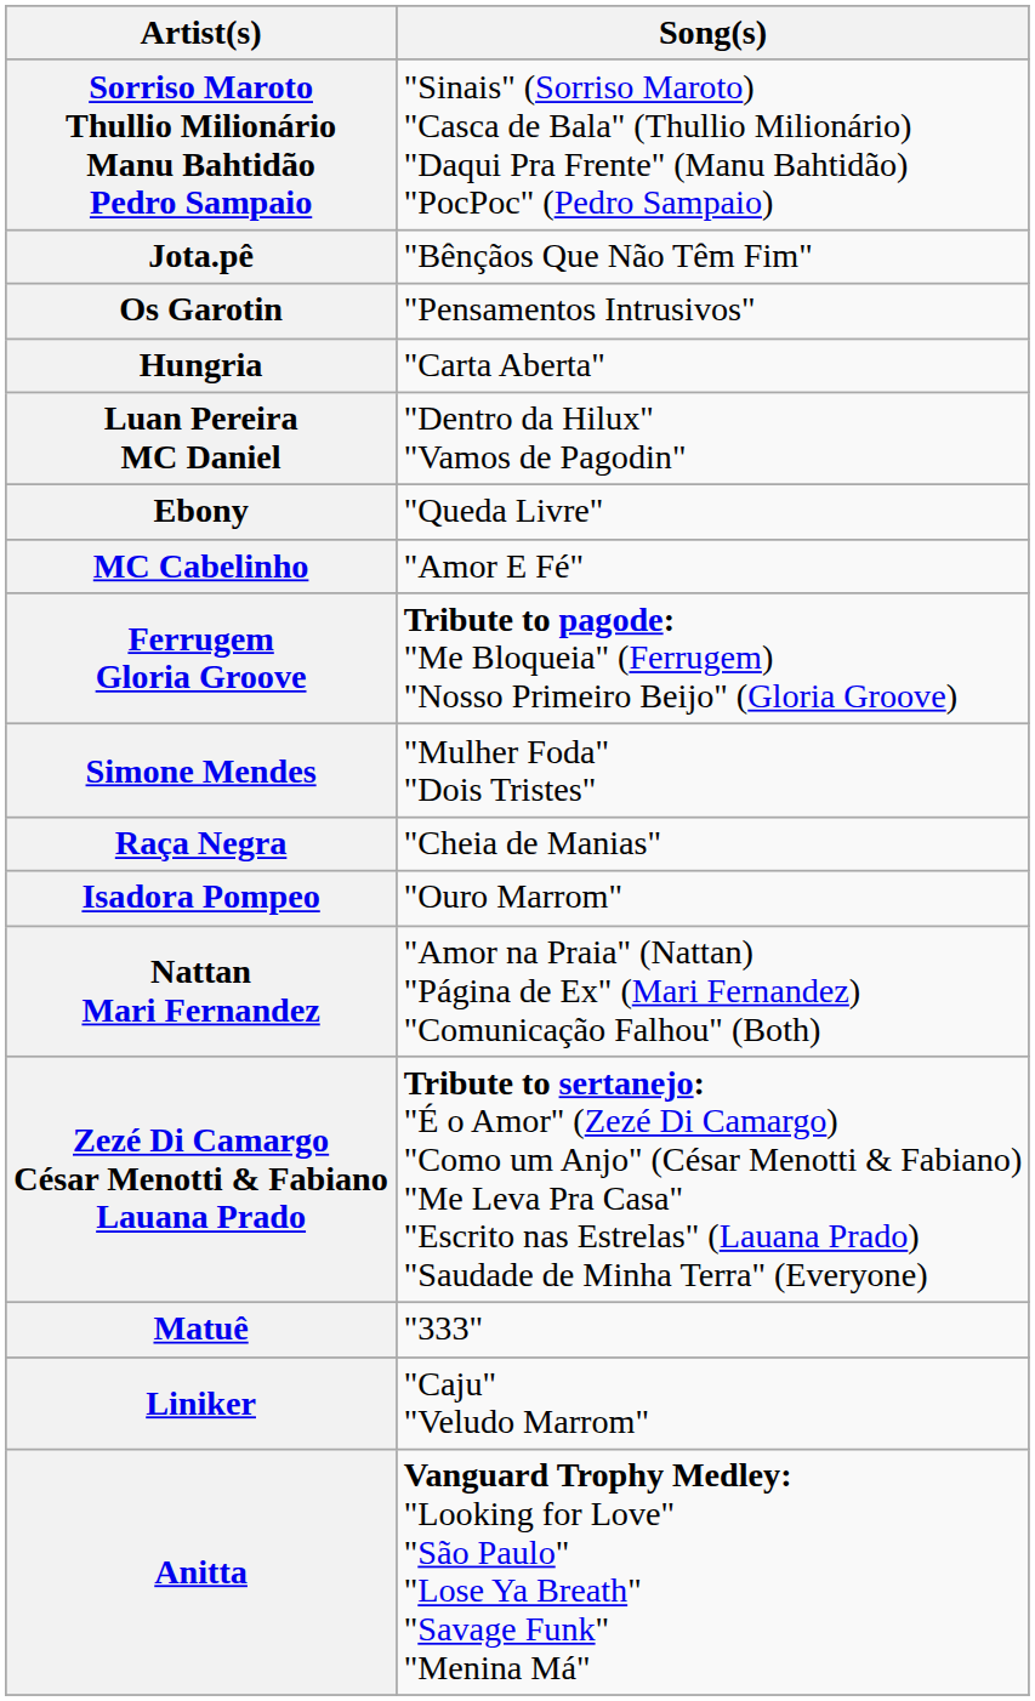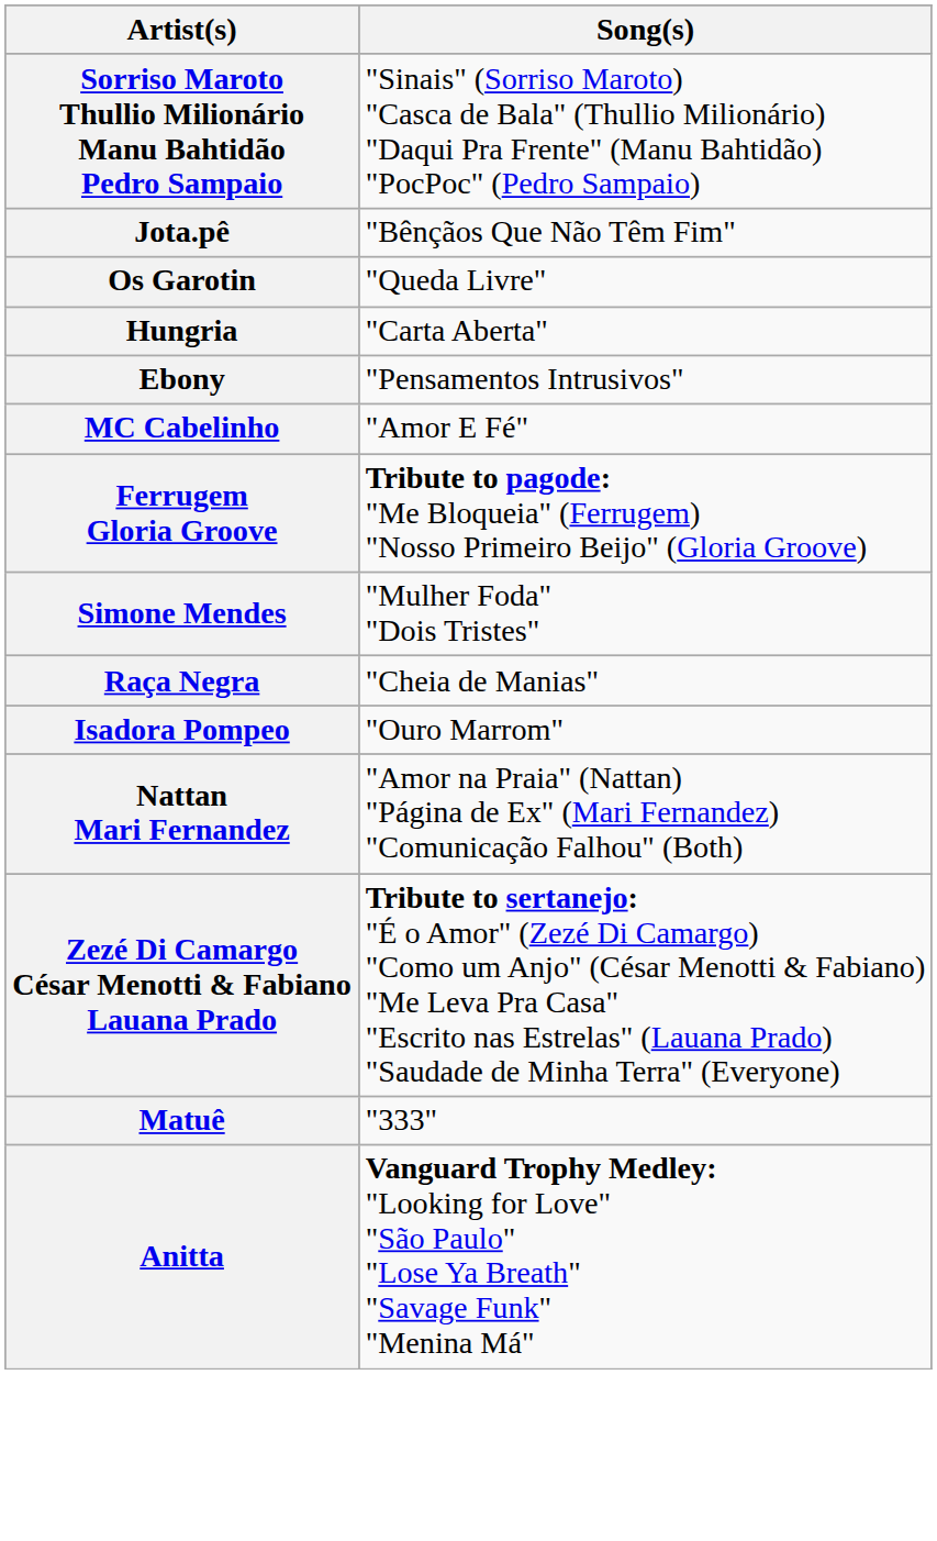Os Garotin | Song(s): "Pensamentos Intrusivos" -> "Queda Livre"
- row: Luan Pereira MC Daniel | "Dentro da Hilux" "Vamos de Pagodin"
Ebony | Song(s): "Queda Livre" -> "Pensamentos Intrusivos"
- row: Liniker | "Caju" "Veludo Marrom"
